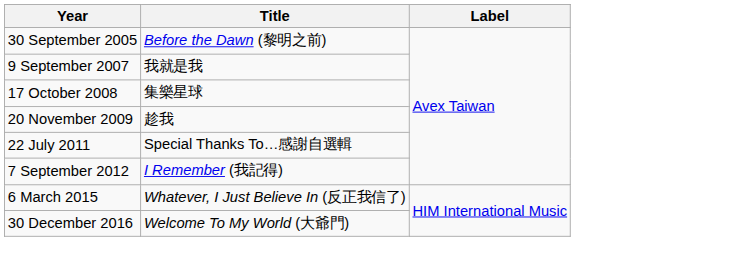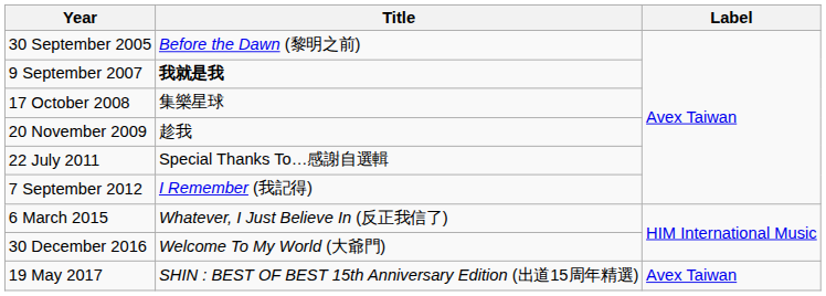9 September 2007 | Title: normal -> bold
+ row: 19 May 2017 | SHIN : BEST OF BEST 15th Anniversary Edition (出道15周年精選) | Avex Taiwan
